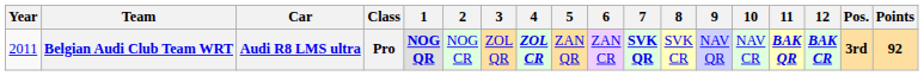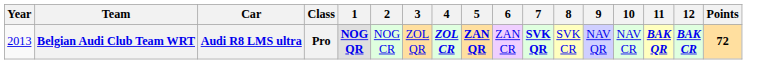- column: Pos. | 3rd
Belgian Audi Club Team WRT | Year: 2011 -> 2013
Belgian Audi Club Team WRT | 5: normal -> bold
Belgian Audi Club Team WRT | Points: 92 -> 72
